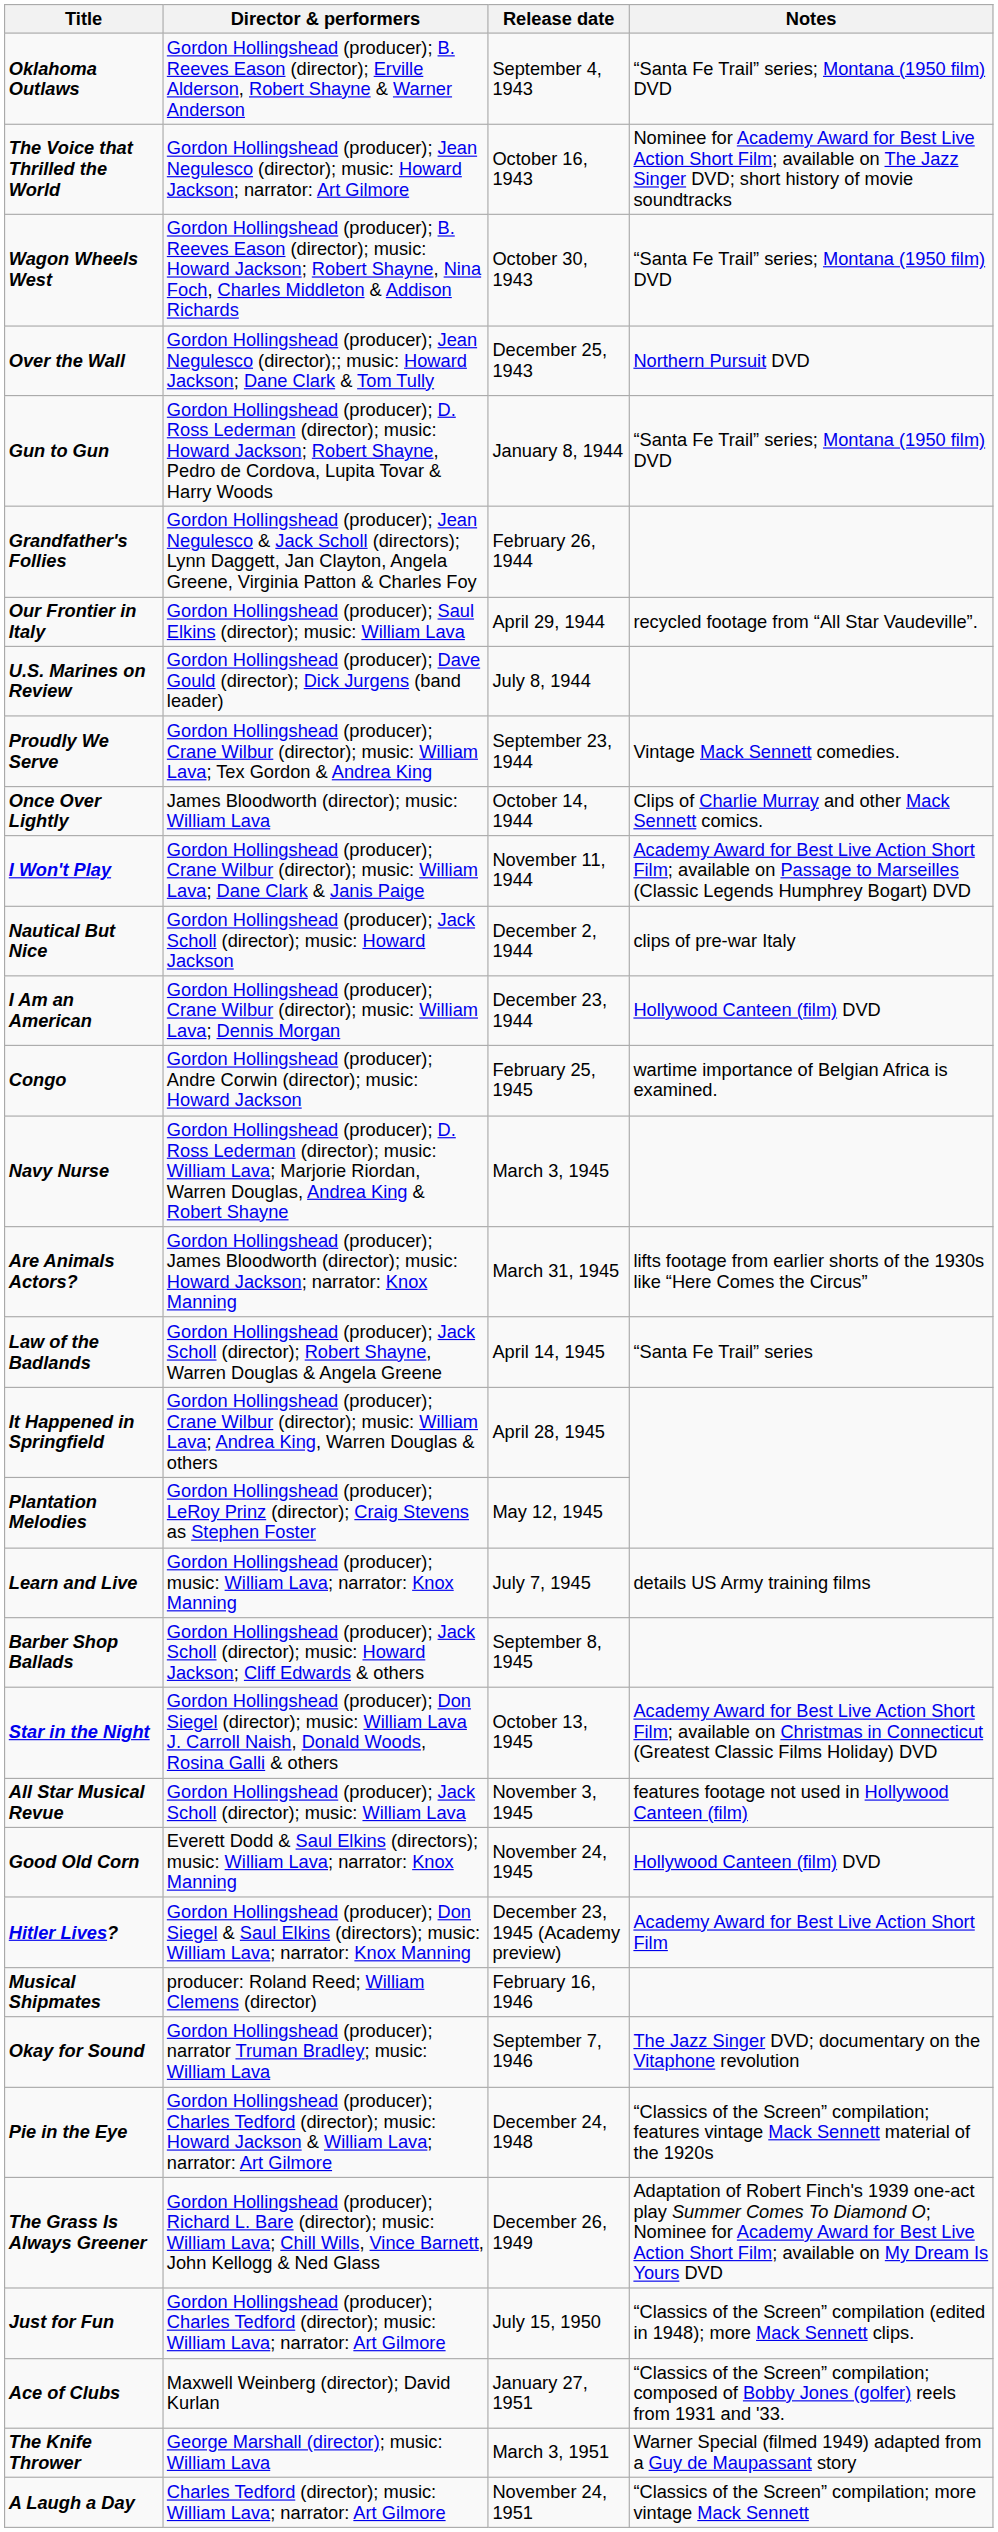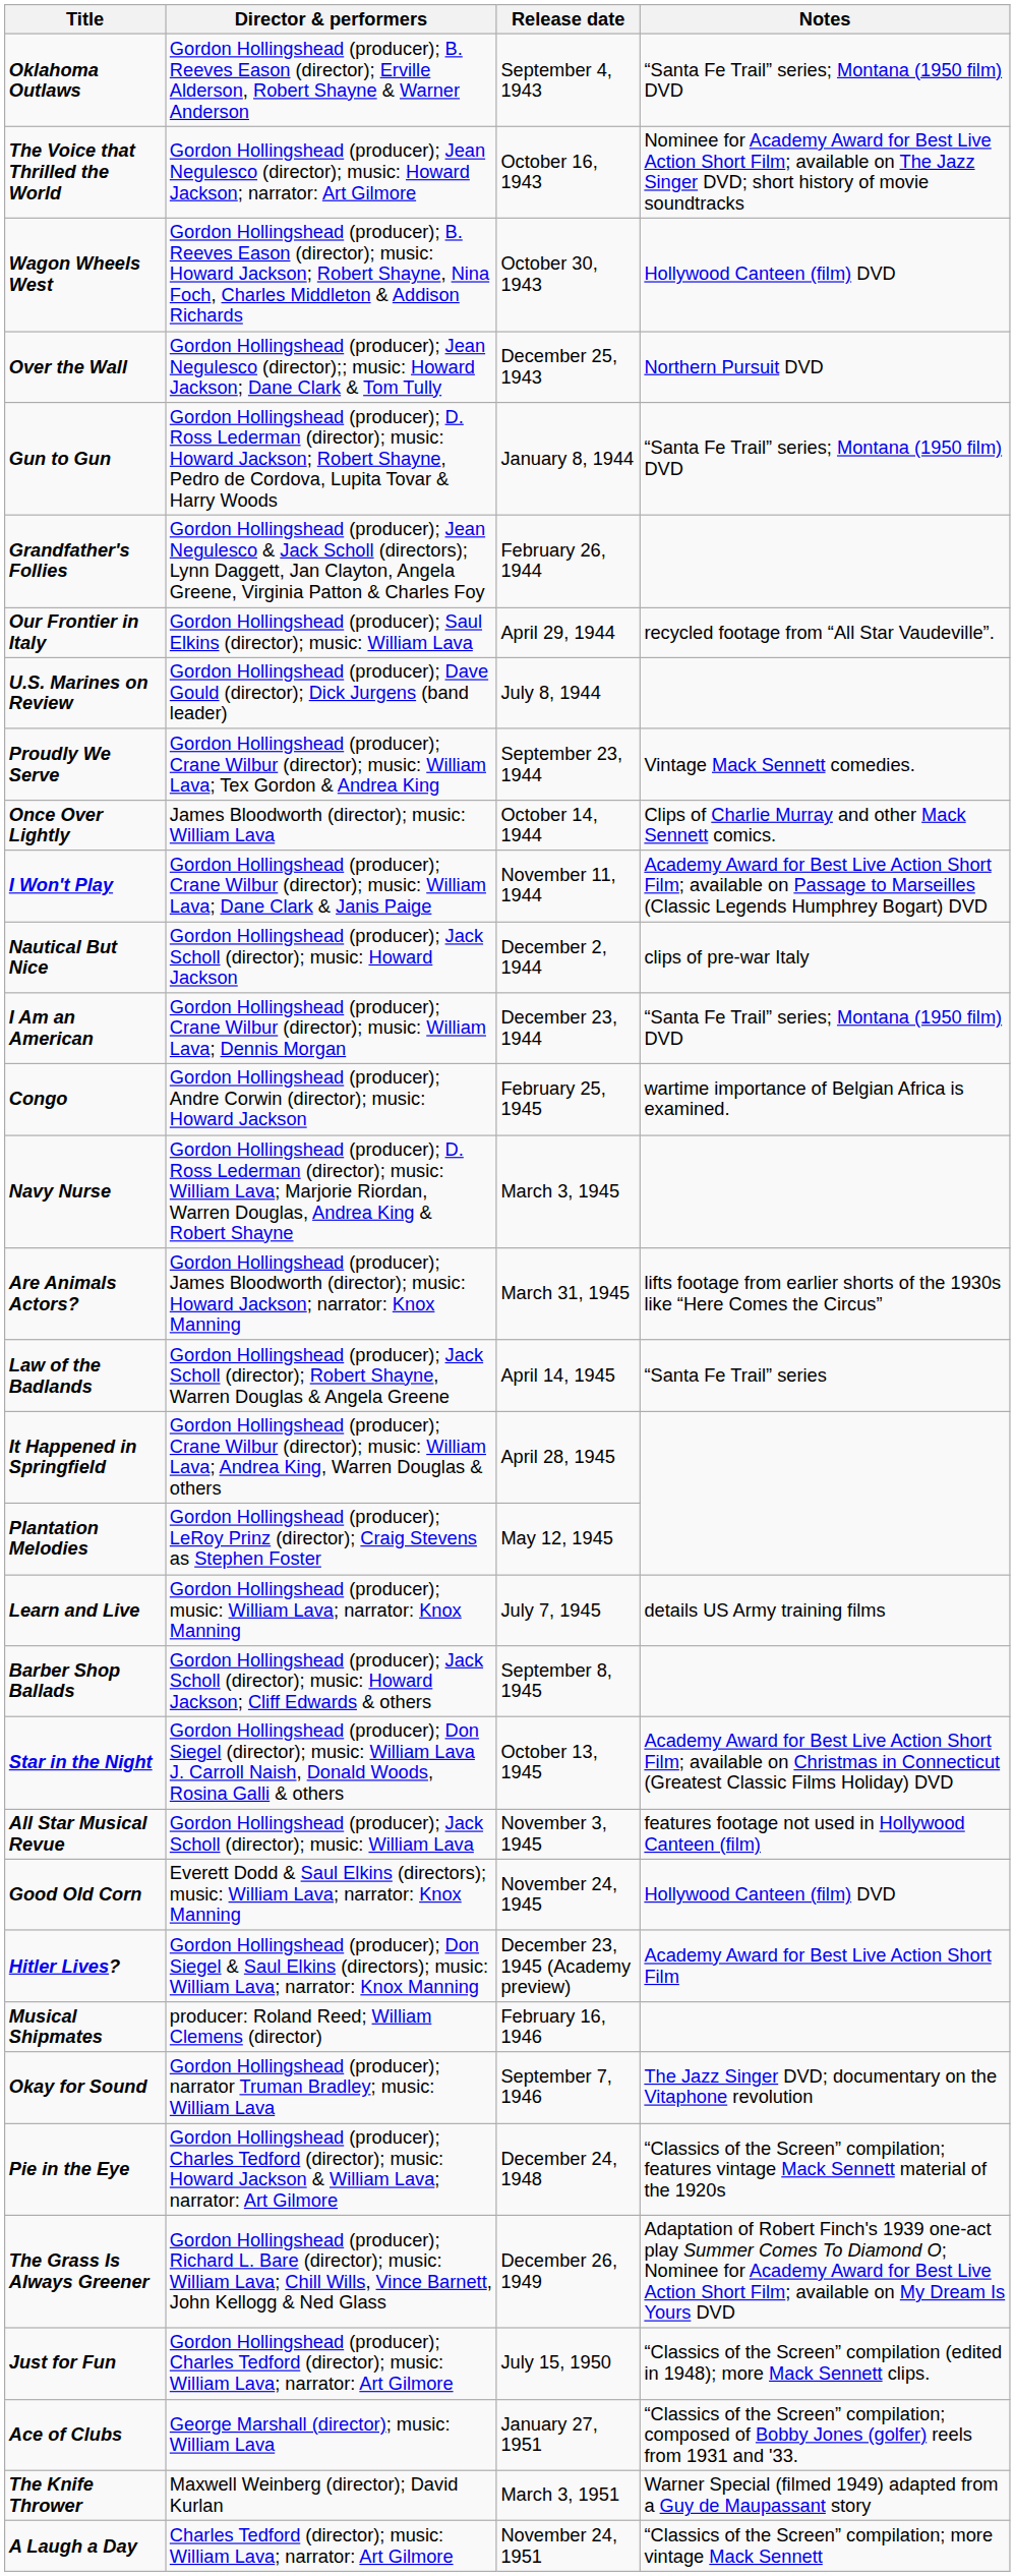Wagon Wheels West | Notes: “Santa Fe Trail” series; Montana (1950 film) DVD -> Hollywood Canteen (film) DVD
I Am an American | Notes: Hollywood Canteen (film) DVD -> “Santa Fe Trail” series; Montana (1950 film) DVD
Ace of Clubs | Director & performers: Maxwell Weinberg (director); David Kurlan -> George Marshall (director); music: William Lava
The Knife Thrower | Director & performers: George Marshall (director); music: William Lava -> Maxwell Weinberg (director); David Kurlan
